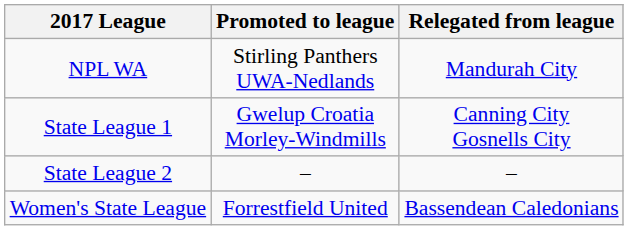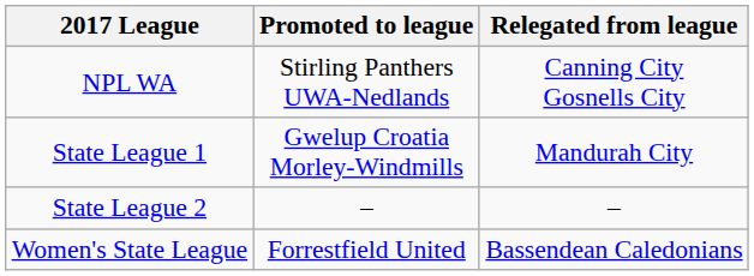NPL WA | Relegated from league: Mandurah City -> Canning City Gosnells City
State League 1 | Relegated from league: Canning City Gosnells City -> Mandurah City
